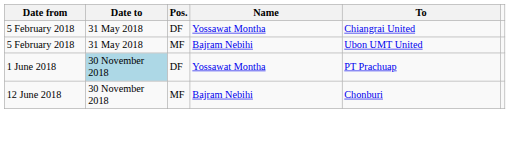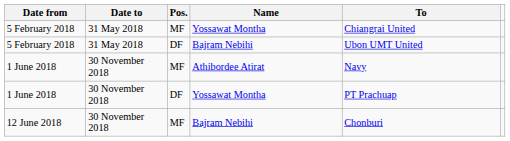5 February 2018 / Yossawat Montha | Pos.: DF -> MF
5 February 2018 / Bajram Nebihi | Pos.: MF -> DF
+ row: 1 June 2018 | 30 November 2018 | MF | Athibordee Atirat | Navy
1 June 2018 / Yossawat Montha | Date to: lightblue background -> no background
